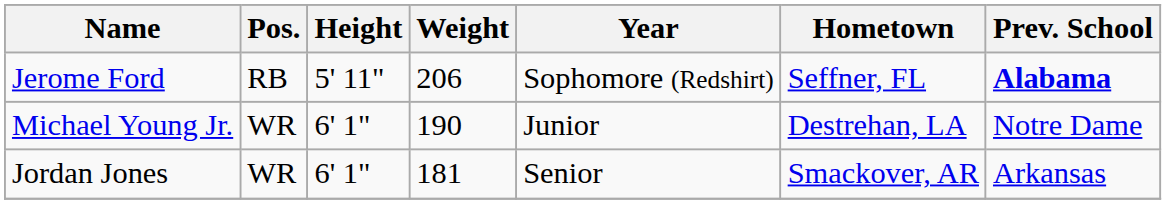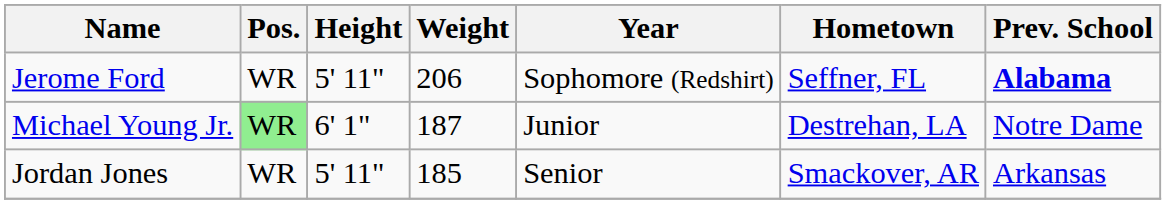Jerome Ford | Pos.: RB -> WR
Michael Young Jr. | Pos.: no background -> lightgreen background
Michael Young Jr. | Weight: 190 -> 187
Jordan Jones | Height: 6' 1" -> 5' 11"
Jordan Jones | Weight: 181 -> 185
